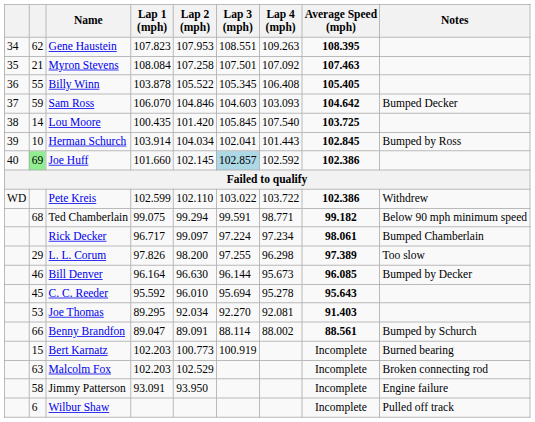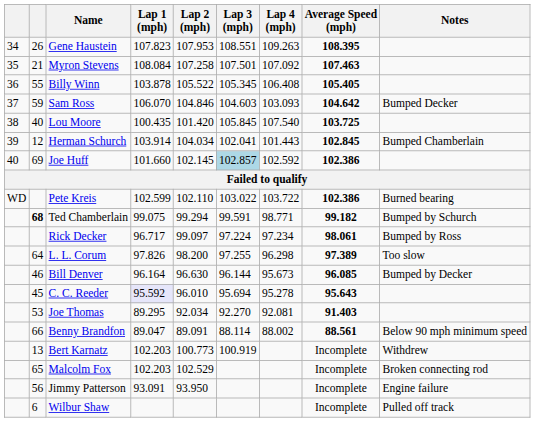Gene Haustein | column 2: 62 -> 26
Lou Moore | column 2: 14 -> 40
Herman Schurch | column 2: 10 -> 12
Herman Schurch | Notes: Bumped by Ross -> Bumped Chamberlain
Joe Huff | column 2: lightgreen background -> no background
Pete Kreis | Notes: Withdrew -> Burned bearing
Ted Chamberlain | column 2: normal -> bold
Ted Chamberlain | Notes: Below 90 mph minimum speed -> Bumped by Schurch
Rick Decker | Notes: Bumped Chamberlain -> Bumped by Ross
L. L. Corum | column 2: 29 -> 64
C. C. Reeder | Lap 1 (mph): no background -> lavender background
Benny Brandfon | Notes: Bumped by Schurch -> Below 90 mph minimum speed
Bert Karnatz | column 2: 15 -> 13
Bert Karnatz | Notes: Burned bearing -> Withdrew
Malcolm Fox | column 2: 63 -> 65
Jimmy Patterson | column 2: 58 -> 56
